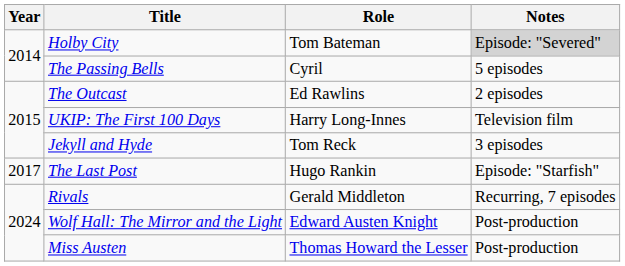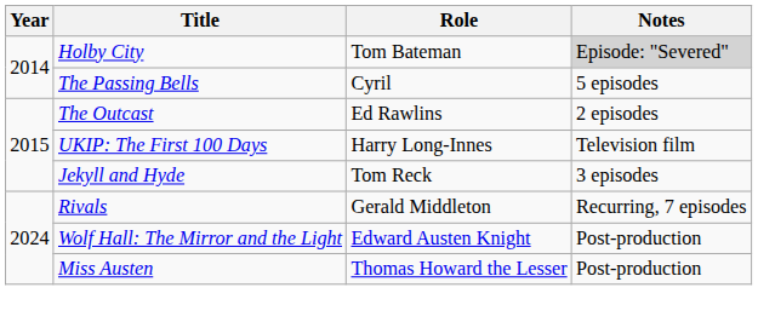- row: 2017 | The Last Post | Hugo Rankin | Episode: "Starfish"
